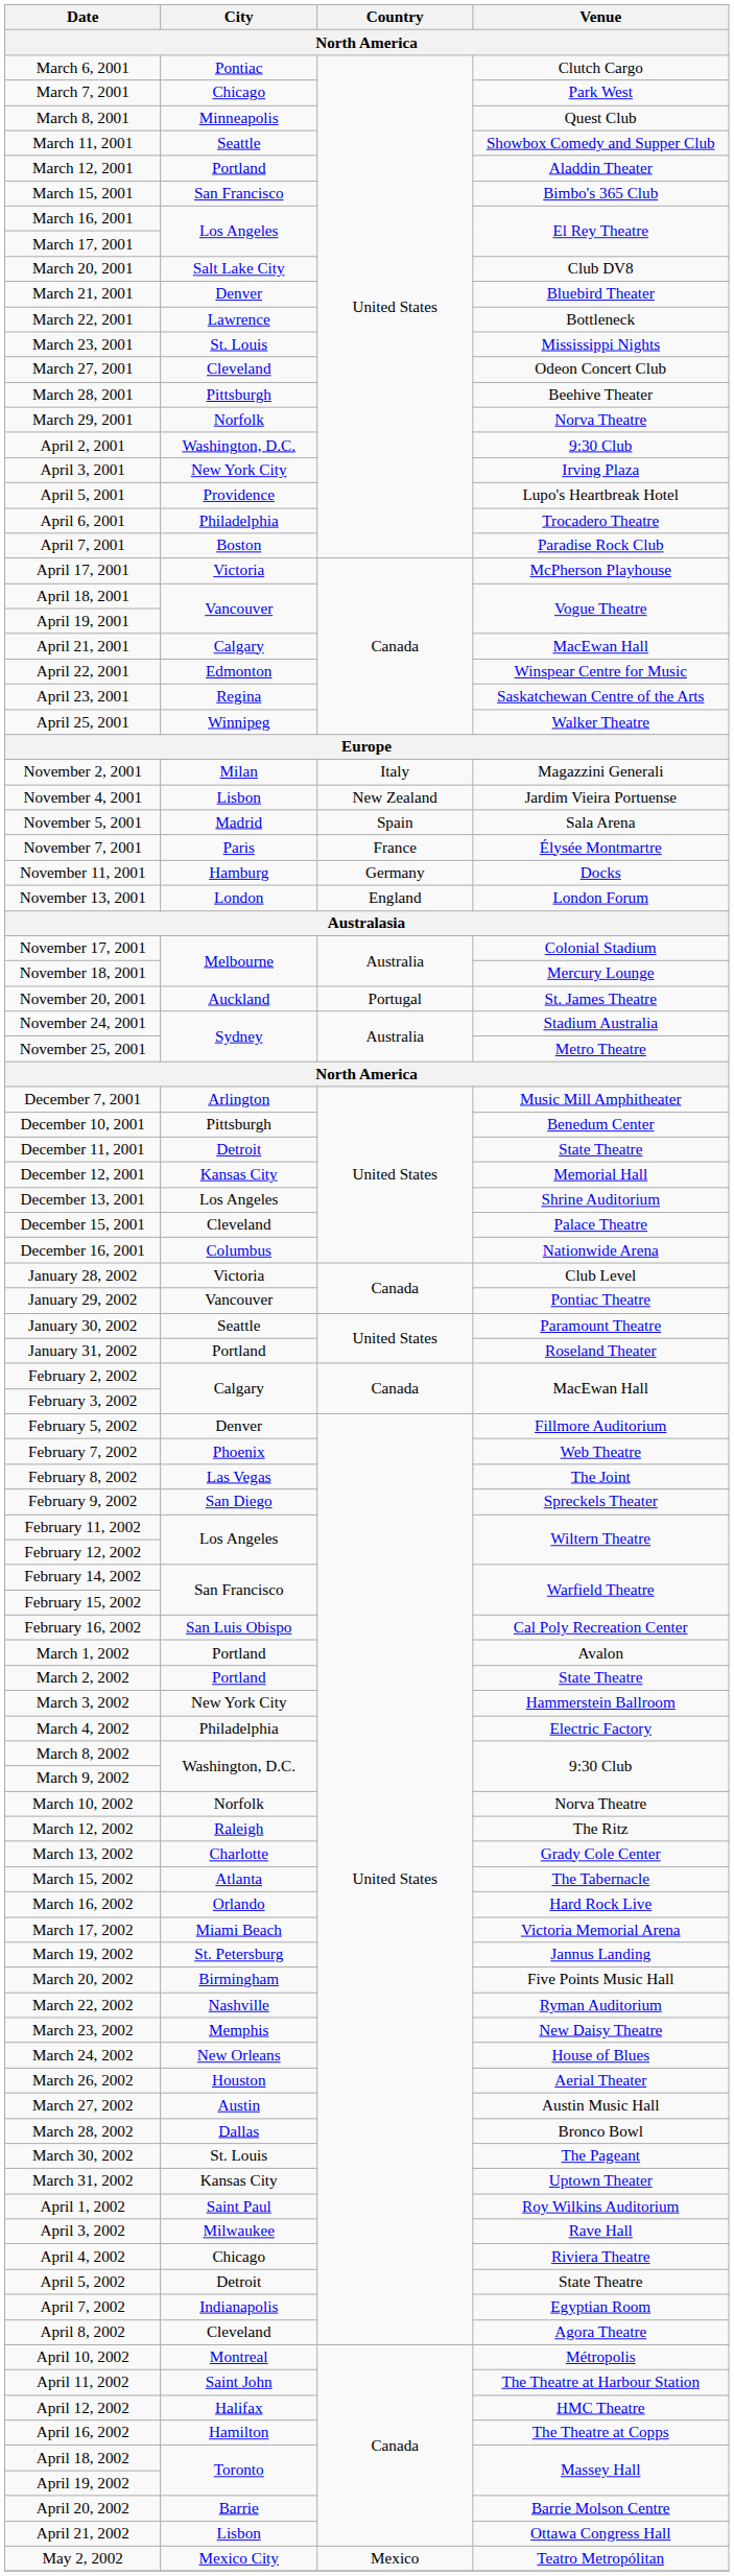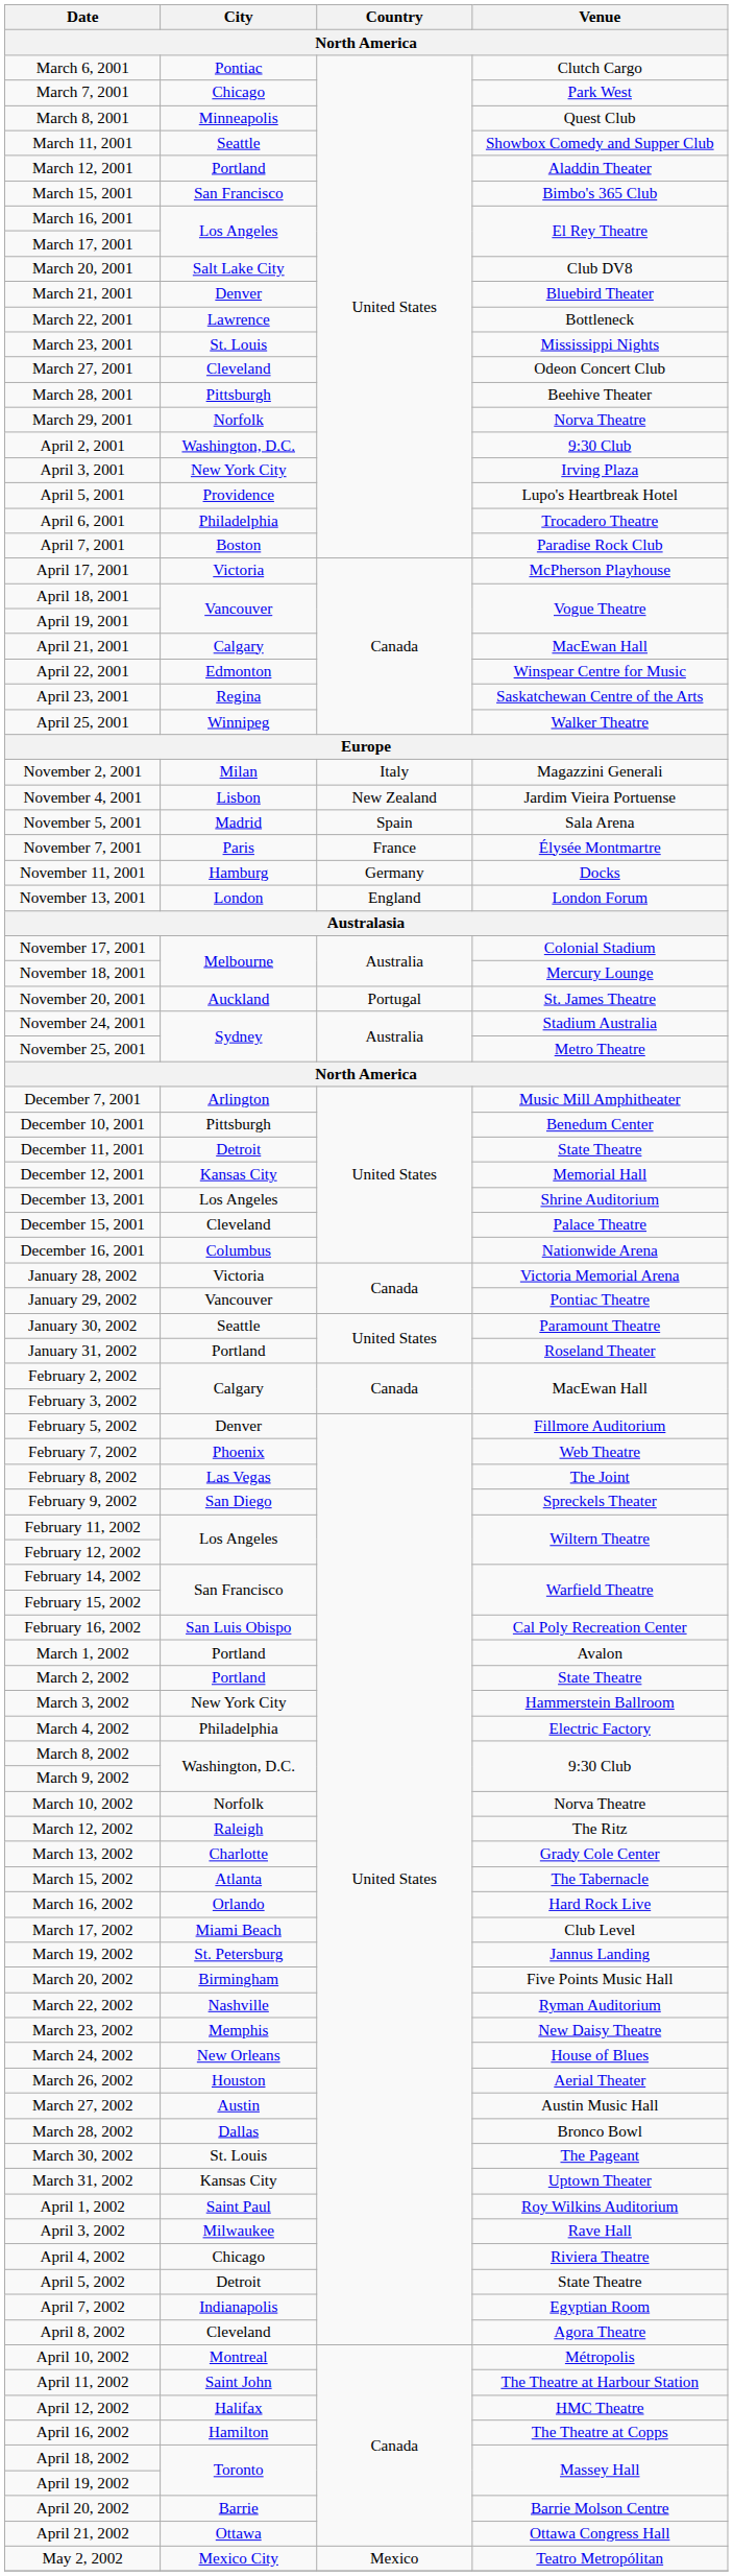January 28, 2002 | Venue: Club Level -> Victoria Memorial Arena
March 17, 2002 | Venue: Victoria Memorial Arena -> Club Level
April 21, 2002 | City: Lisbon -> Ottawa
